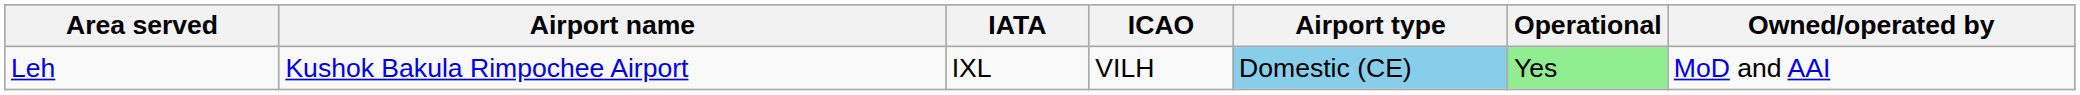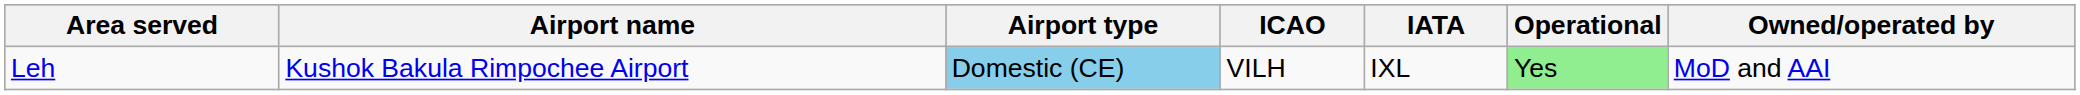columns swapped: IATA <-> Airport type
